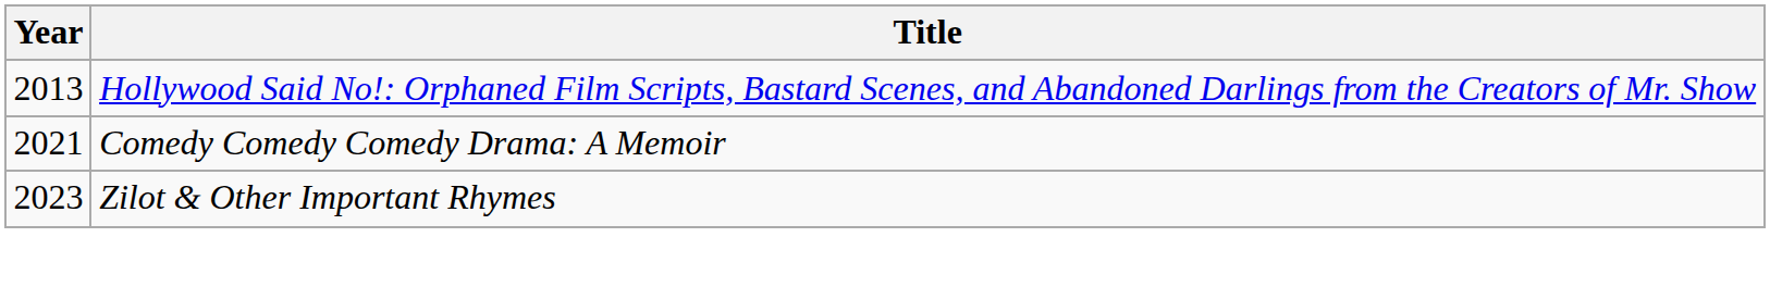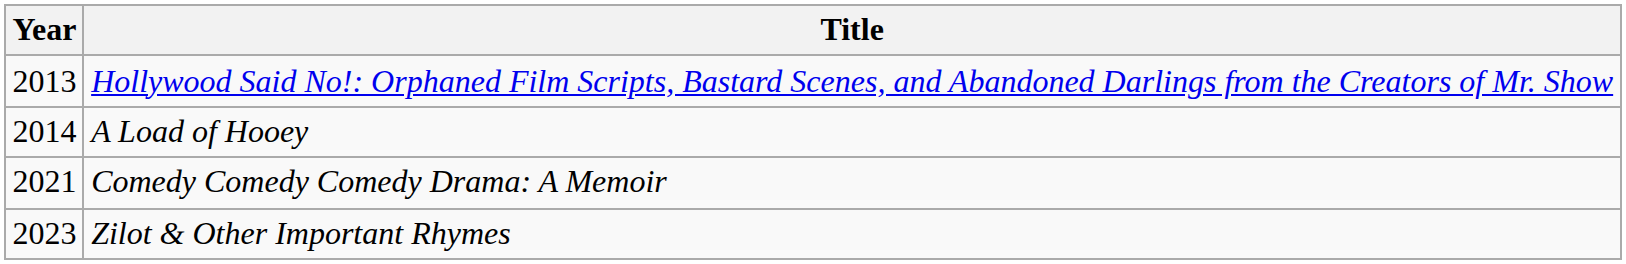+ row: 2014 | A Load of Hooey
